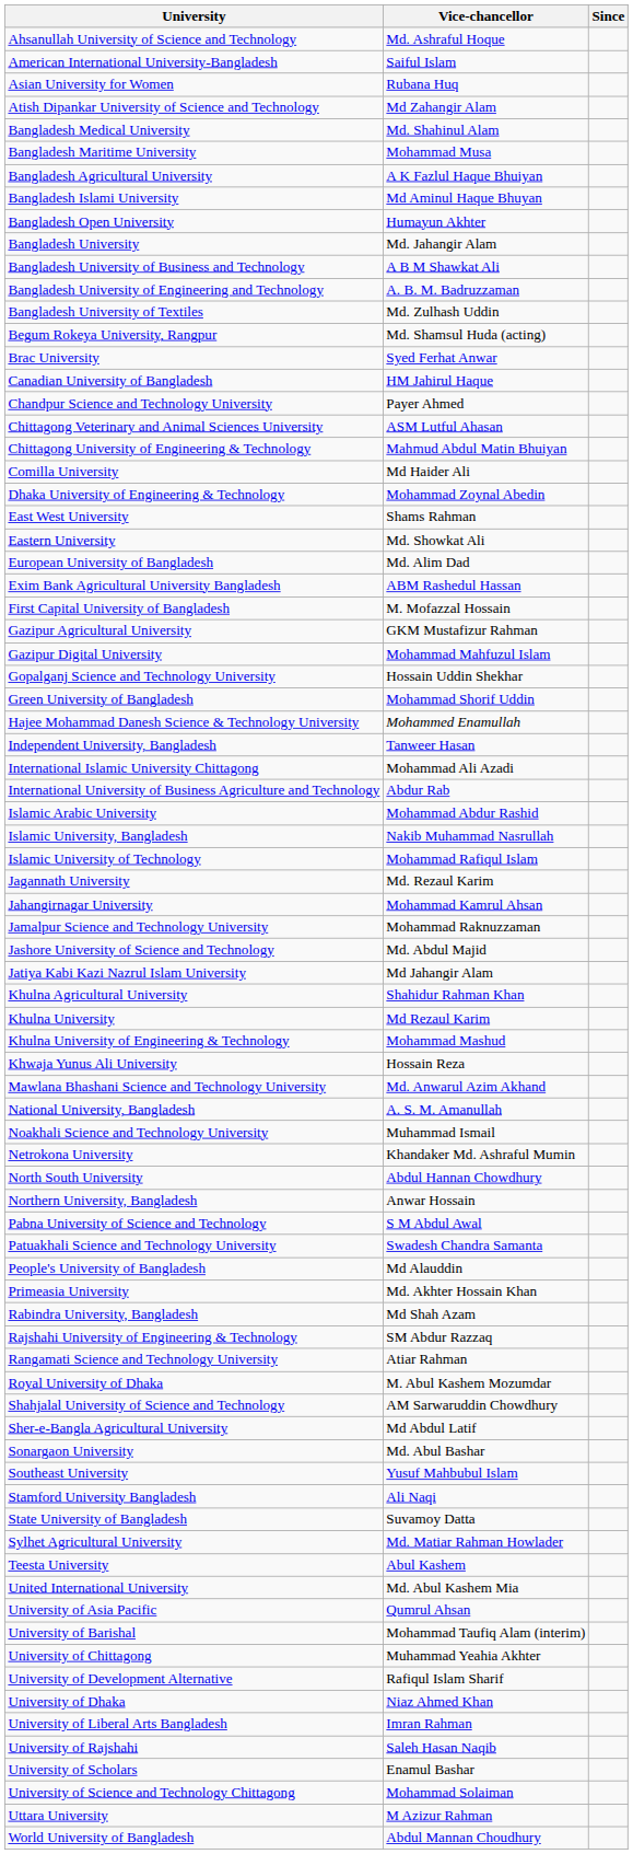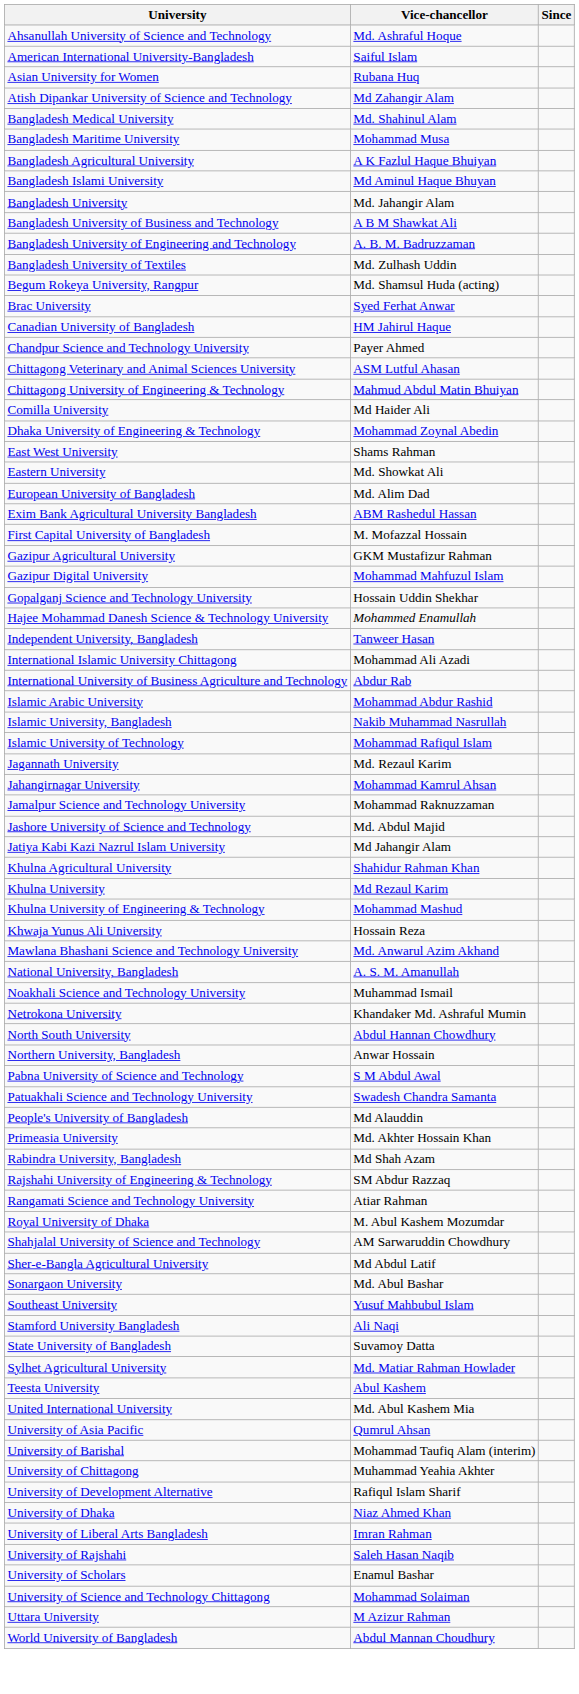- row: Bangladesh Open University | Humayun Akhter
- row: Green University of Bangladesh | Mohammad Shorif Uddin
